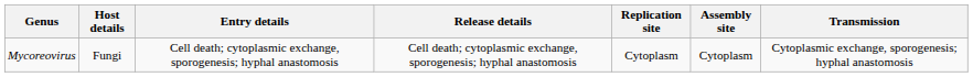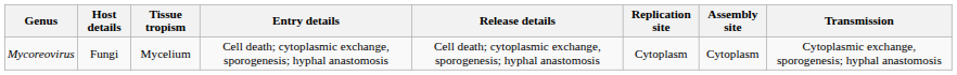+ column: Tissue tropism | Mycelium
